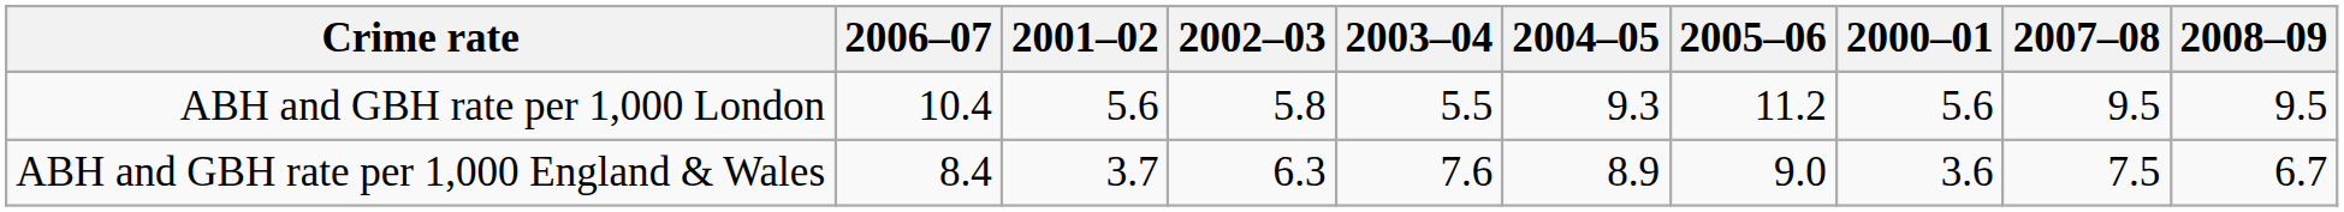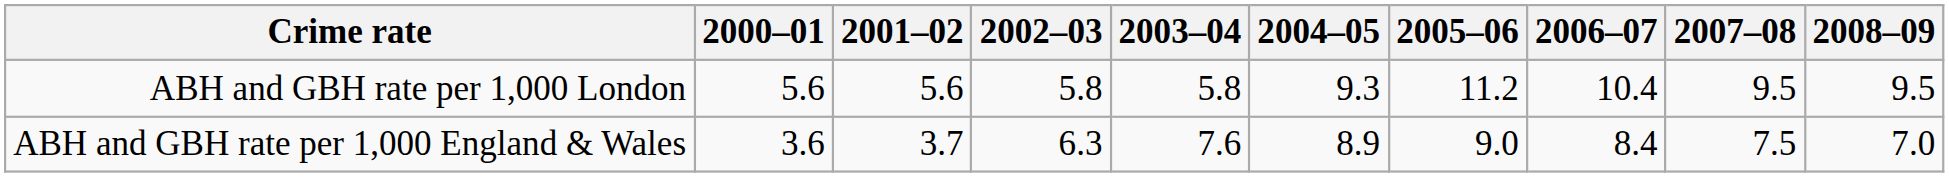columns swapped: 2000–01 <-> 2006–07
ABH and GBH rate per 1,000 London | 2003–04: 5.5 -> 5.8
ABH and GBH rate per 1,000 England & Wales | 2008–09: 6.7 -> 7.0
